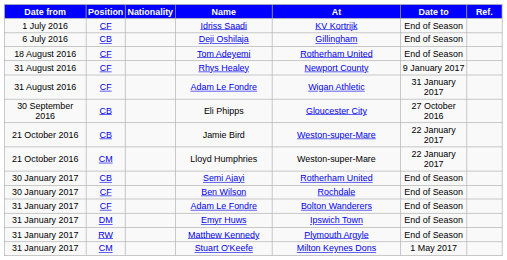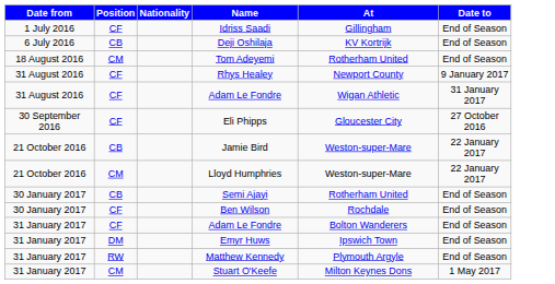- column: Ref.
Idriss Saadi | At: KV Kortrijk -> Gillingham
Deji Oshilaja | At: Gillingham -> KV Kortrijk
Tom Adeyemi | Position: CF -> CM
Eli Phipps | Position: CB -> CF
